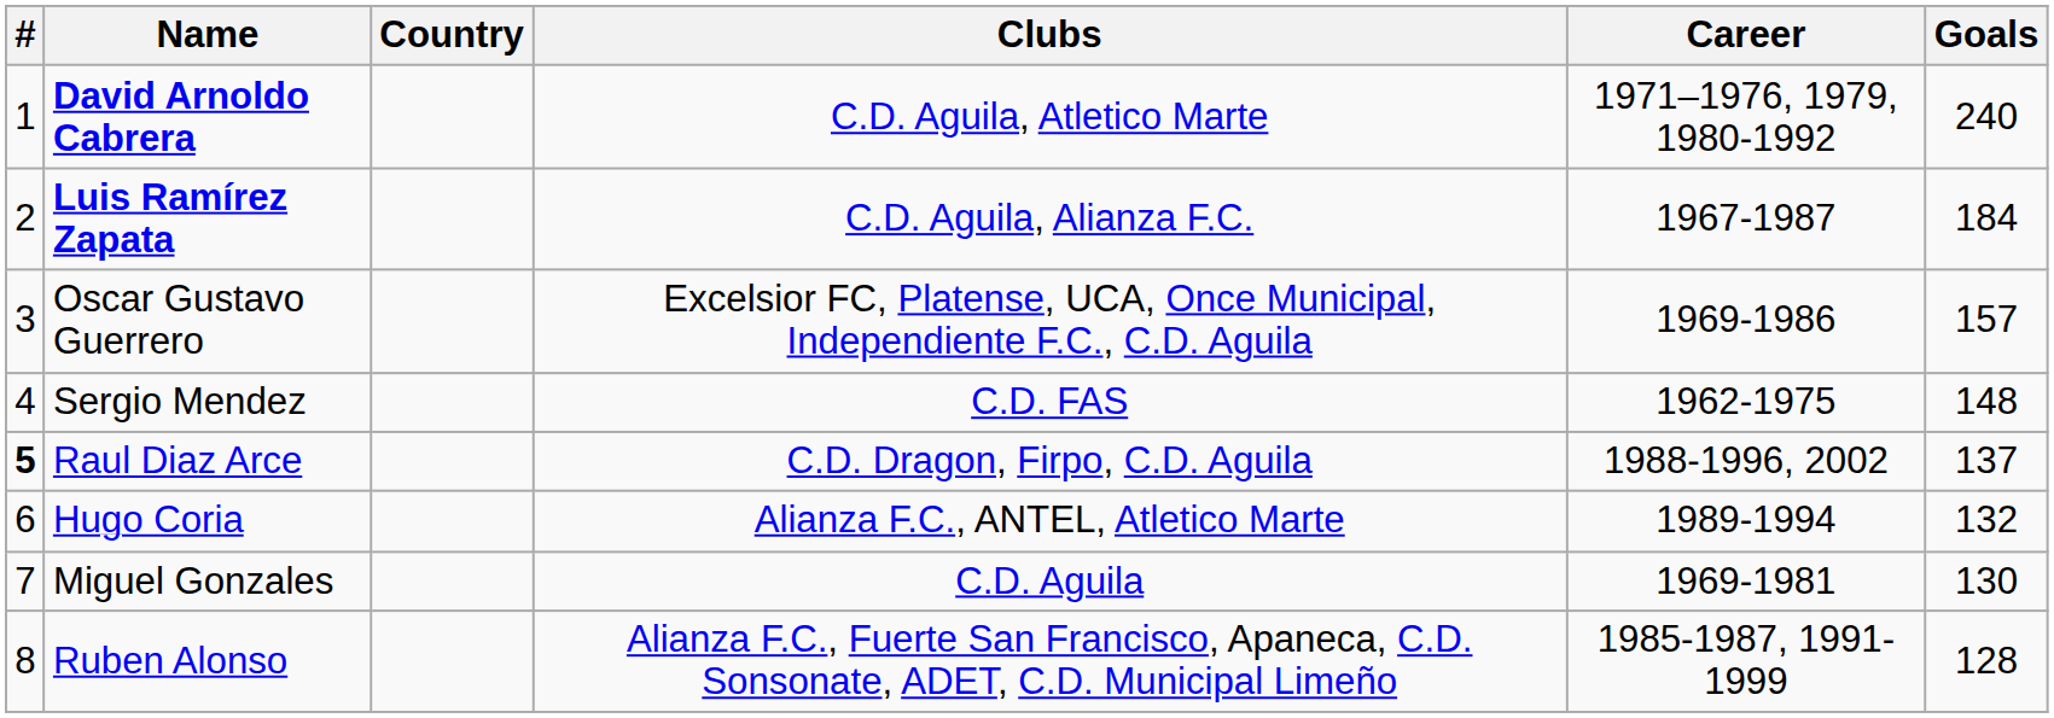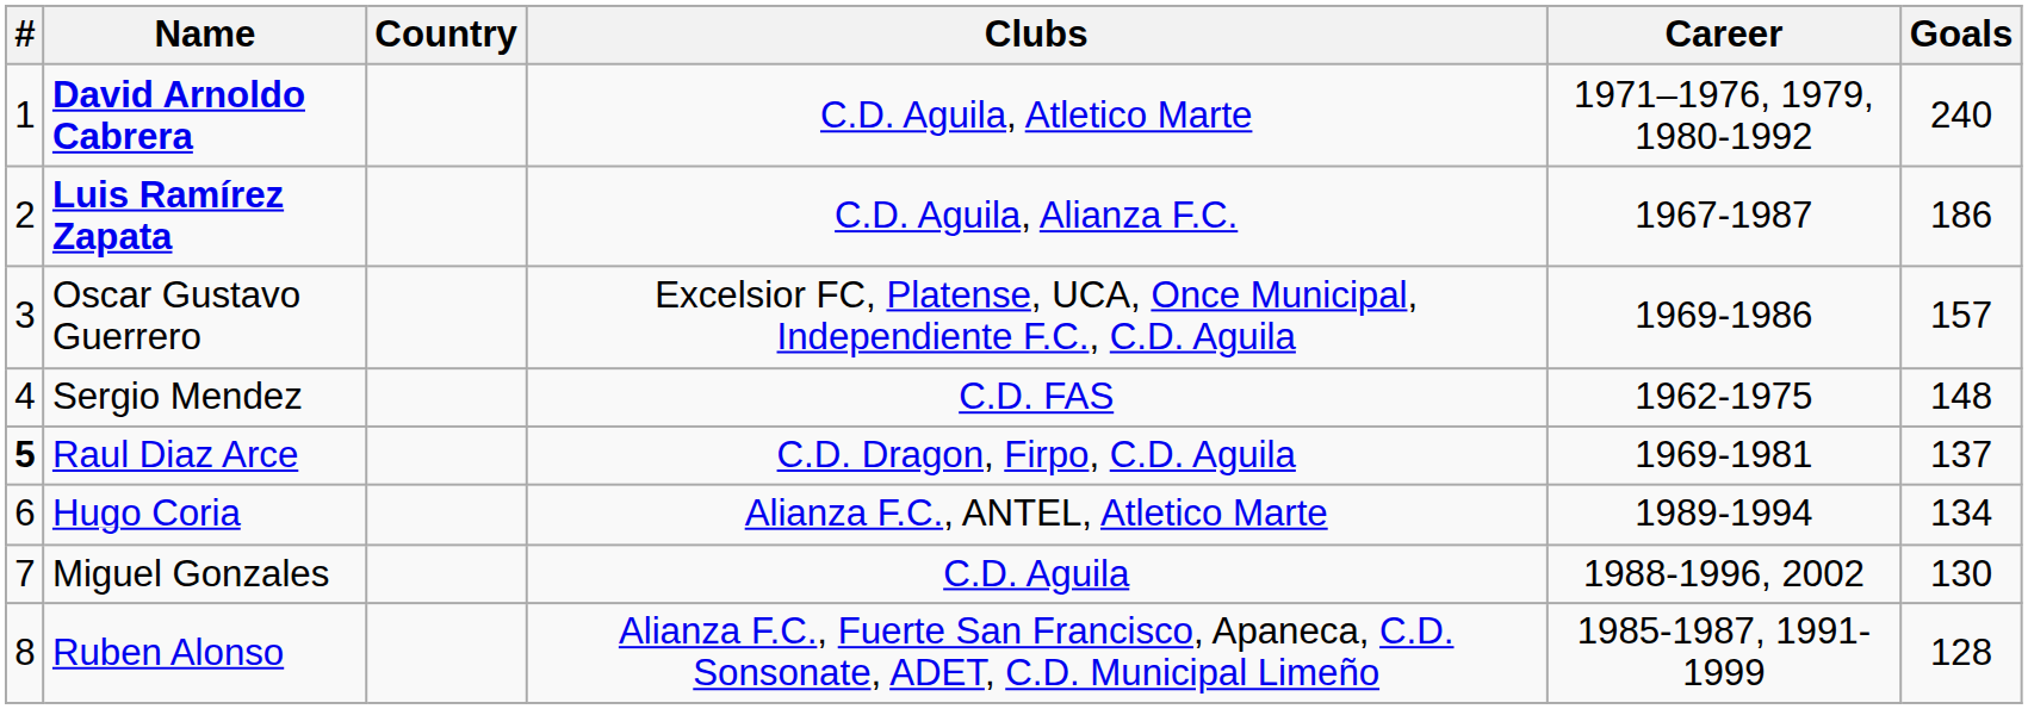Luis Ramírez Zapata | Goals: 184 -> 186
Raul Diaz Arce | Career: 1988-1996, 2002 -> 1969-1981
Hugo Coria | Goals: 132 -> 134
Miguel Gonzales | Career: 1969-1981 -> 1988-1996, 2002
